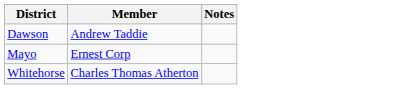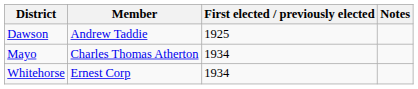+ column: First elected / previously elected | 1925 | 1934 | 1934
Mayo | Member: Ernest Corp -> Charles Thomas Atherton
Whitehorse | Member: Charles Thomas Atherton -> Ernest Corp
